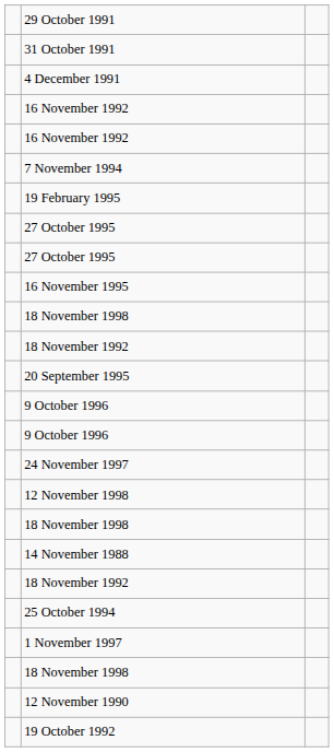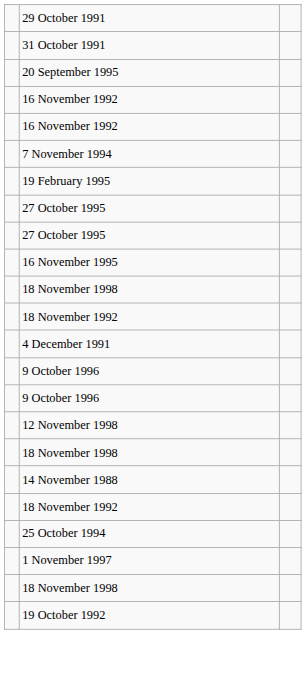rows swapped: 4 December 1991 <-> 20 September 1995
- row: 24 November 1997
- row: 12 November 1990
